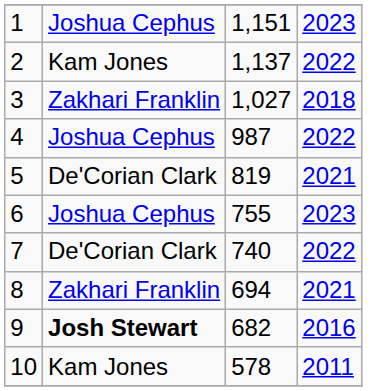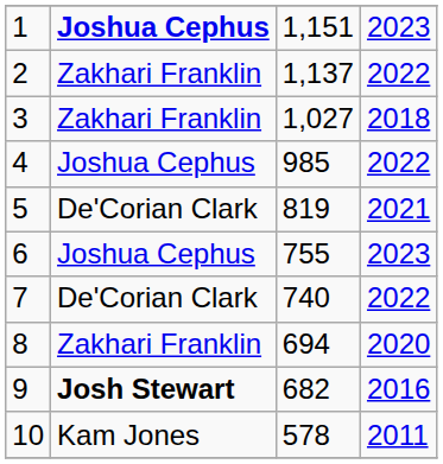1 | column 2: normal -> bold
2 | column 2: Kam Jones -> Zakhari Franklin
4 | column 3: 987 -> 985
8 | column 4: 2021 -> 2020
